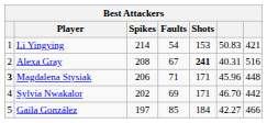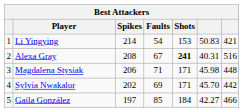Magdalena Stysiak | column 1: bold -> normal
Magdalena Stysiak | column 6: 45.96 -> 45.98
Sylvia Nwakalor | column 6: 46.70 -> 45.70
